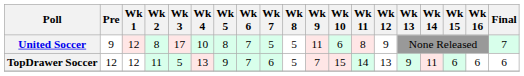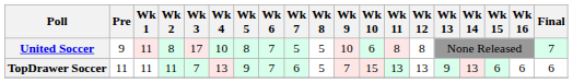United Soccer | Wk 1: 12 -> 11
United Soccer | Wk 9: 11 -> 10
United Soccer | Wk 12: 9 -> 8
TopDrawer Soccer | Pre: 12 -> 11
TopDrawer Soccer | Wk 1: 12 -> 11
TopDrawer Soccer | Wk 3: 5 -> 7
TopDrawer Soccer | Wk 11: 14 -> 13
TopDrawer Soccer | Wk 14: 11 -> 13
